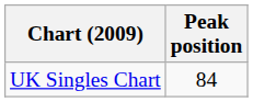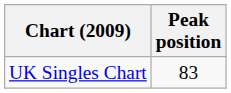UK Singles Chart | Peak position: 84 -> 83
